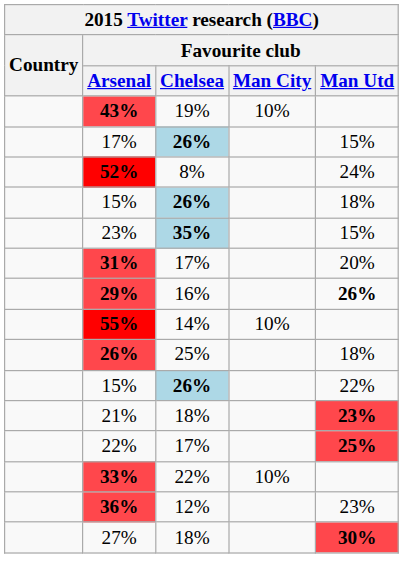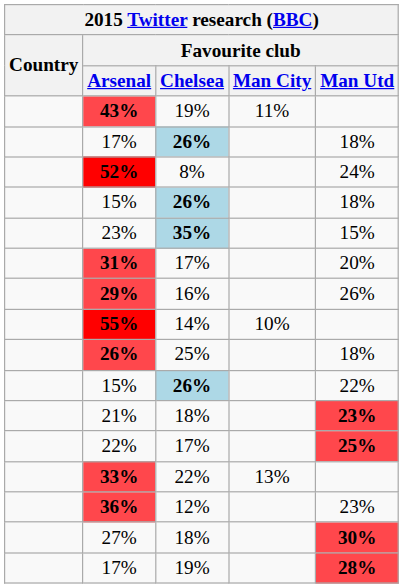43% | Favourite club / Man City: 10% -> 11%
17% / 26% | Favourite club / Man Utd: 15% -> 18%
29% | Favourite club / Man Utd: bold -> normal
33% | Favourite club / Man City: 10% -> 13%
+ row: 17% | 19% | 28%
